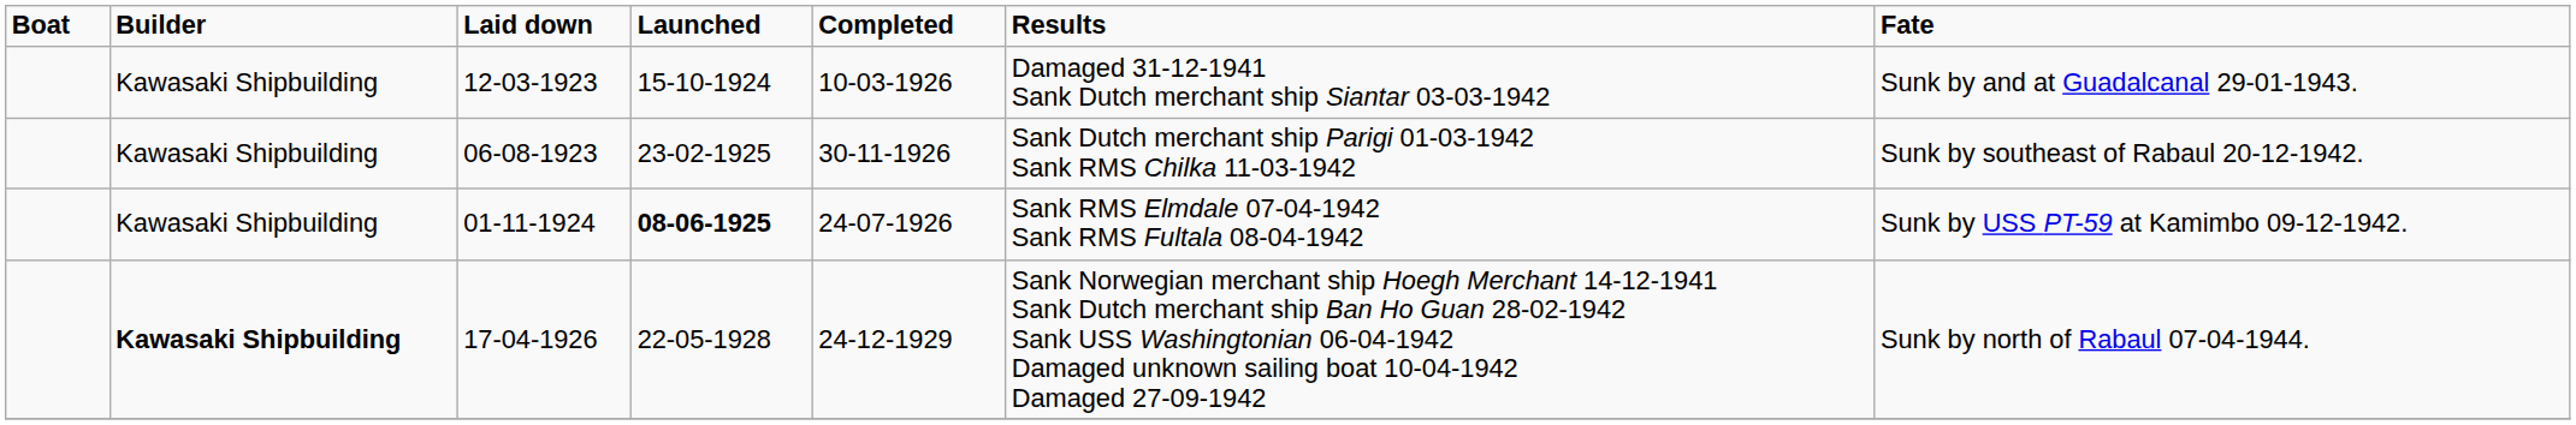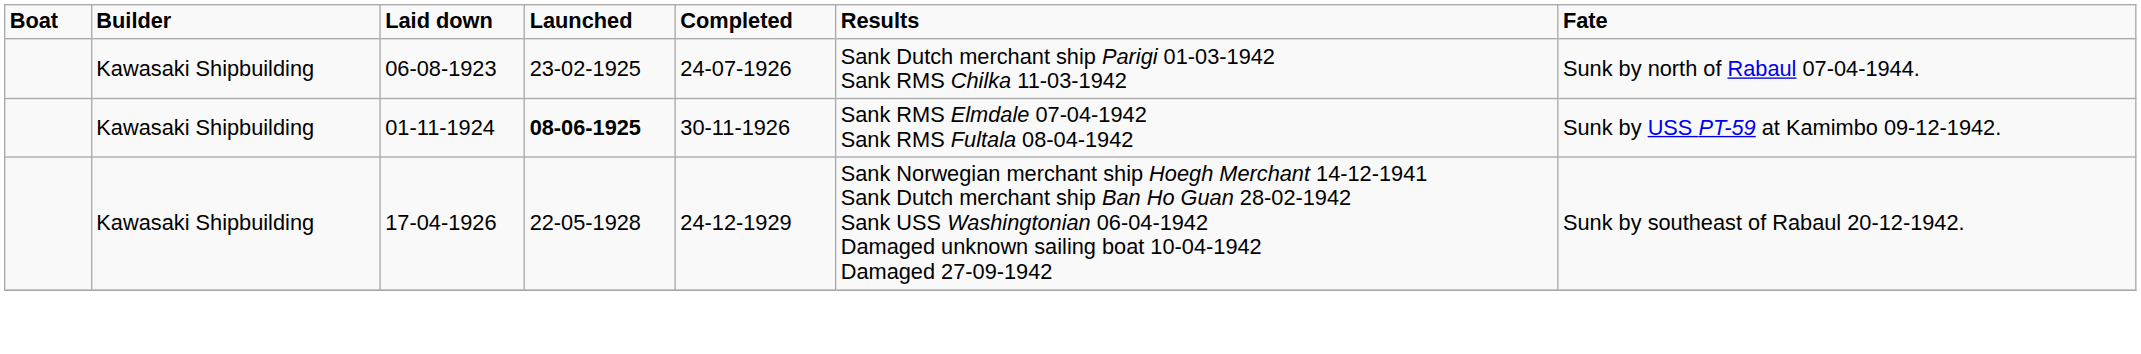- row: Kawasaki Shipbuilding | 12-03-1923 | 15-10-1924 | 10-03-1926 | Damaged 31-12-1941 Sank Dutch merchant ship Siantar 03-03-1942 | Sunk by and at Guadalcanal 29-01-1943.
06-08-1923 | Completed: 30-11-1926 -> 24-07-1926
06-08-1923 | Fate: Sunk by southeast of Rabaul 20-12-1942. -> Sunk by north of Rabaul 07-04-1944.
01-11-1924 | Completed: 24-07-1926 -> 30-11-1926
17-04-1926 | Builder: bold -> normal
17-04-1926 | Fate: Sunk by north of Rabaul 07-04-1944. -> Sunk by southeast of Rabaul 20-12-1942.
